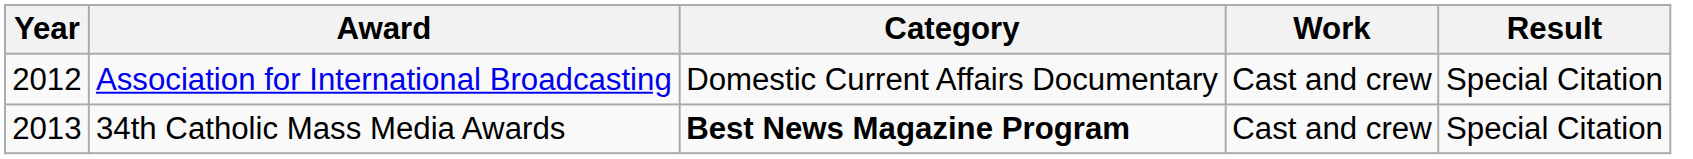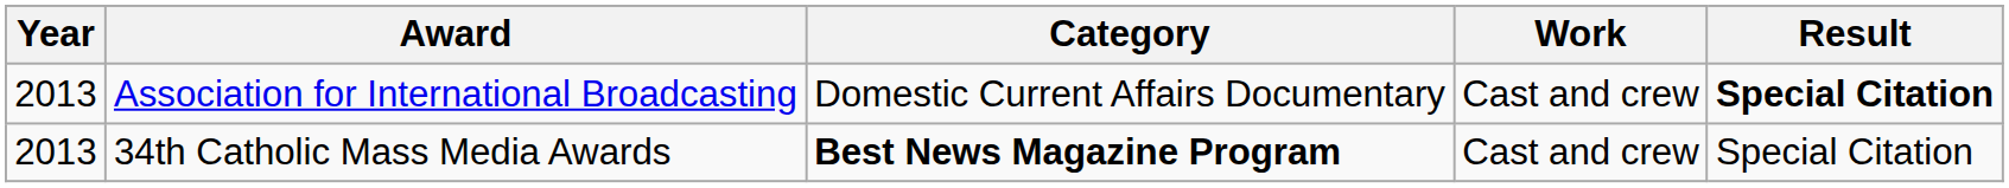Association for International Broadcasting | Year: 2012 -> 2013
Association for International Broadcasting | Result: normal -> bold
